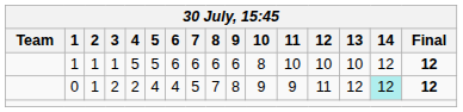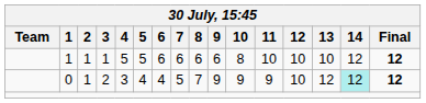0 | 4: 2 -> 3
0 | 9: 8 -> 9
0 | 12: 11 -> 10
